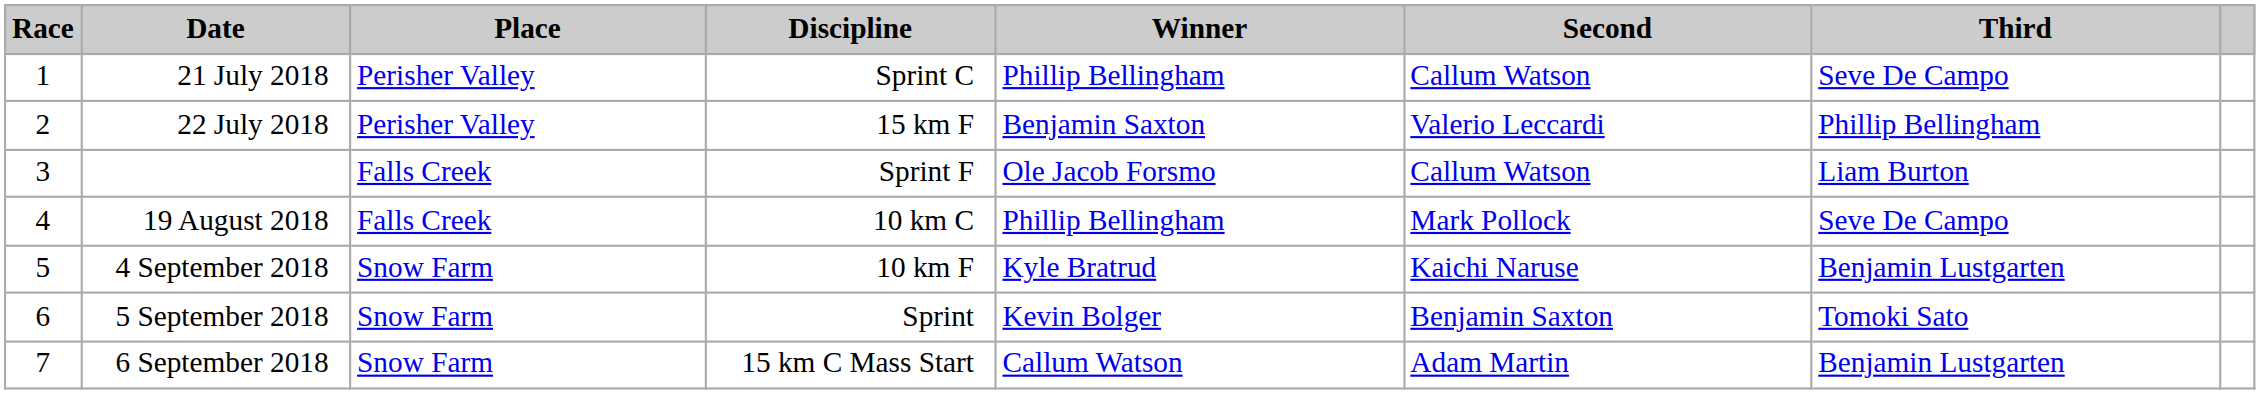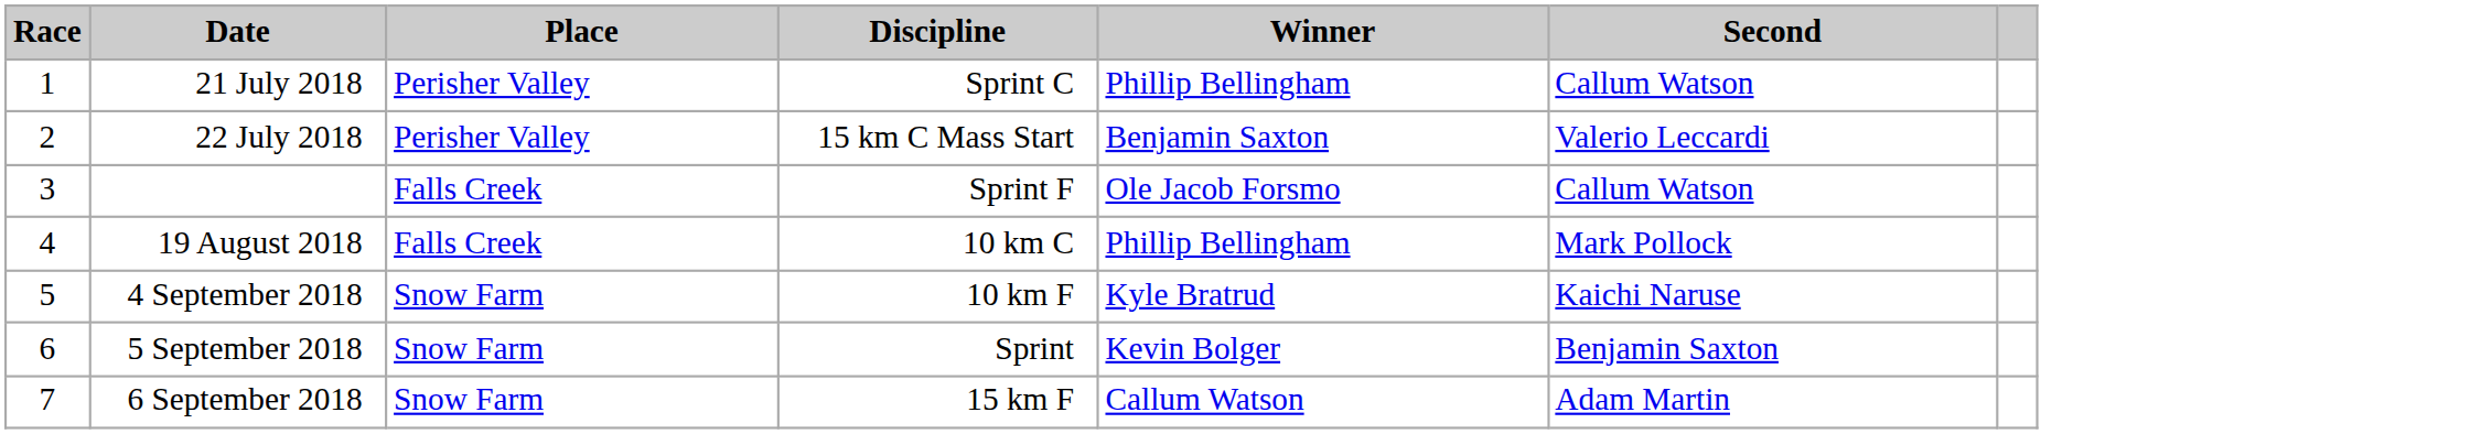- column: Third | Seve De Campo | Phillip Bellingham | Liam Burton | Seve De Campo | Benjamin Lustgarten | Tomoki Sato | Benjamin Lustgarten
22 July 2018 | Discipline: 15 km F -> 15 km C Mass Start
6 September 2018 | Discipline: 15 km C Mass Start -> 15 km F
